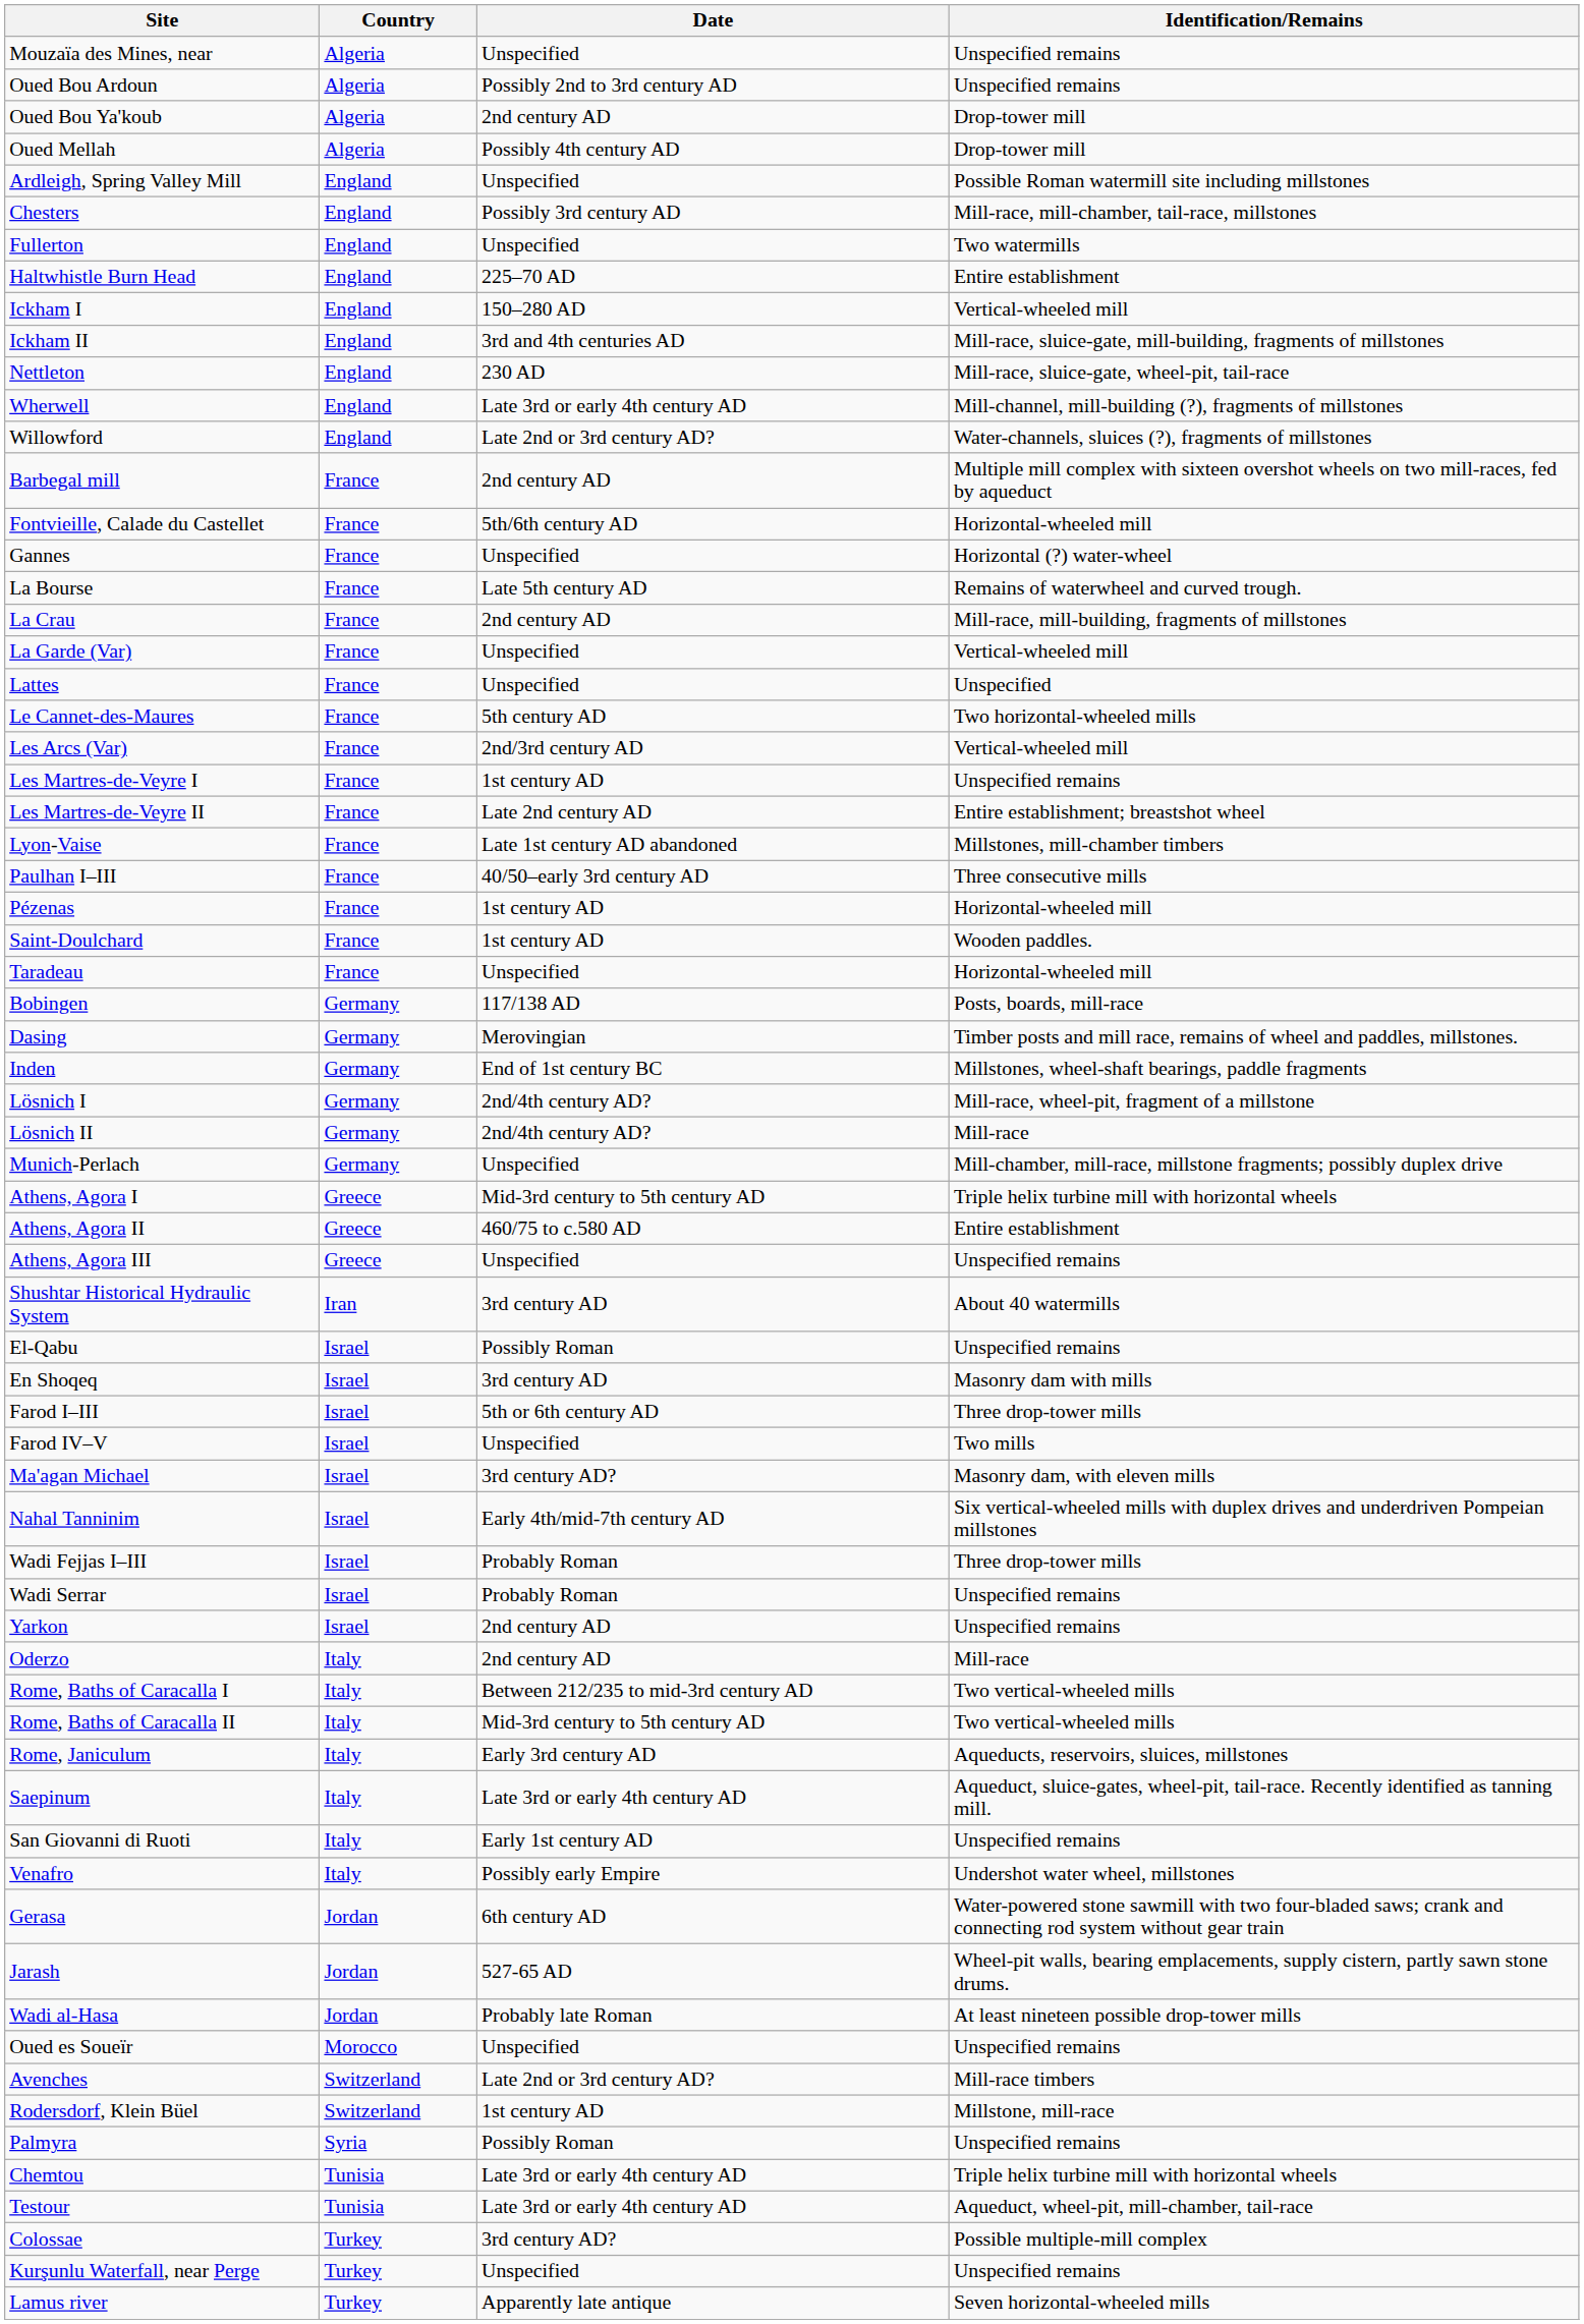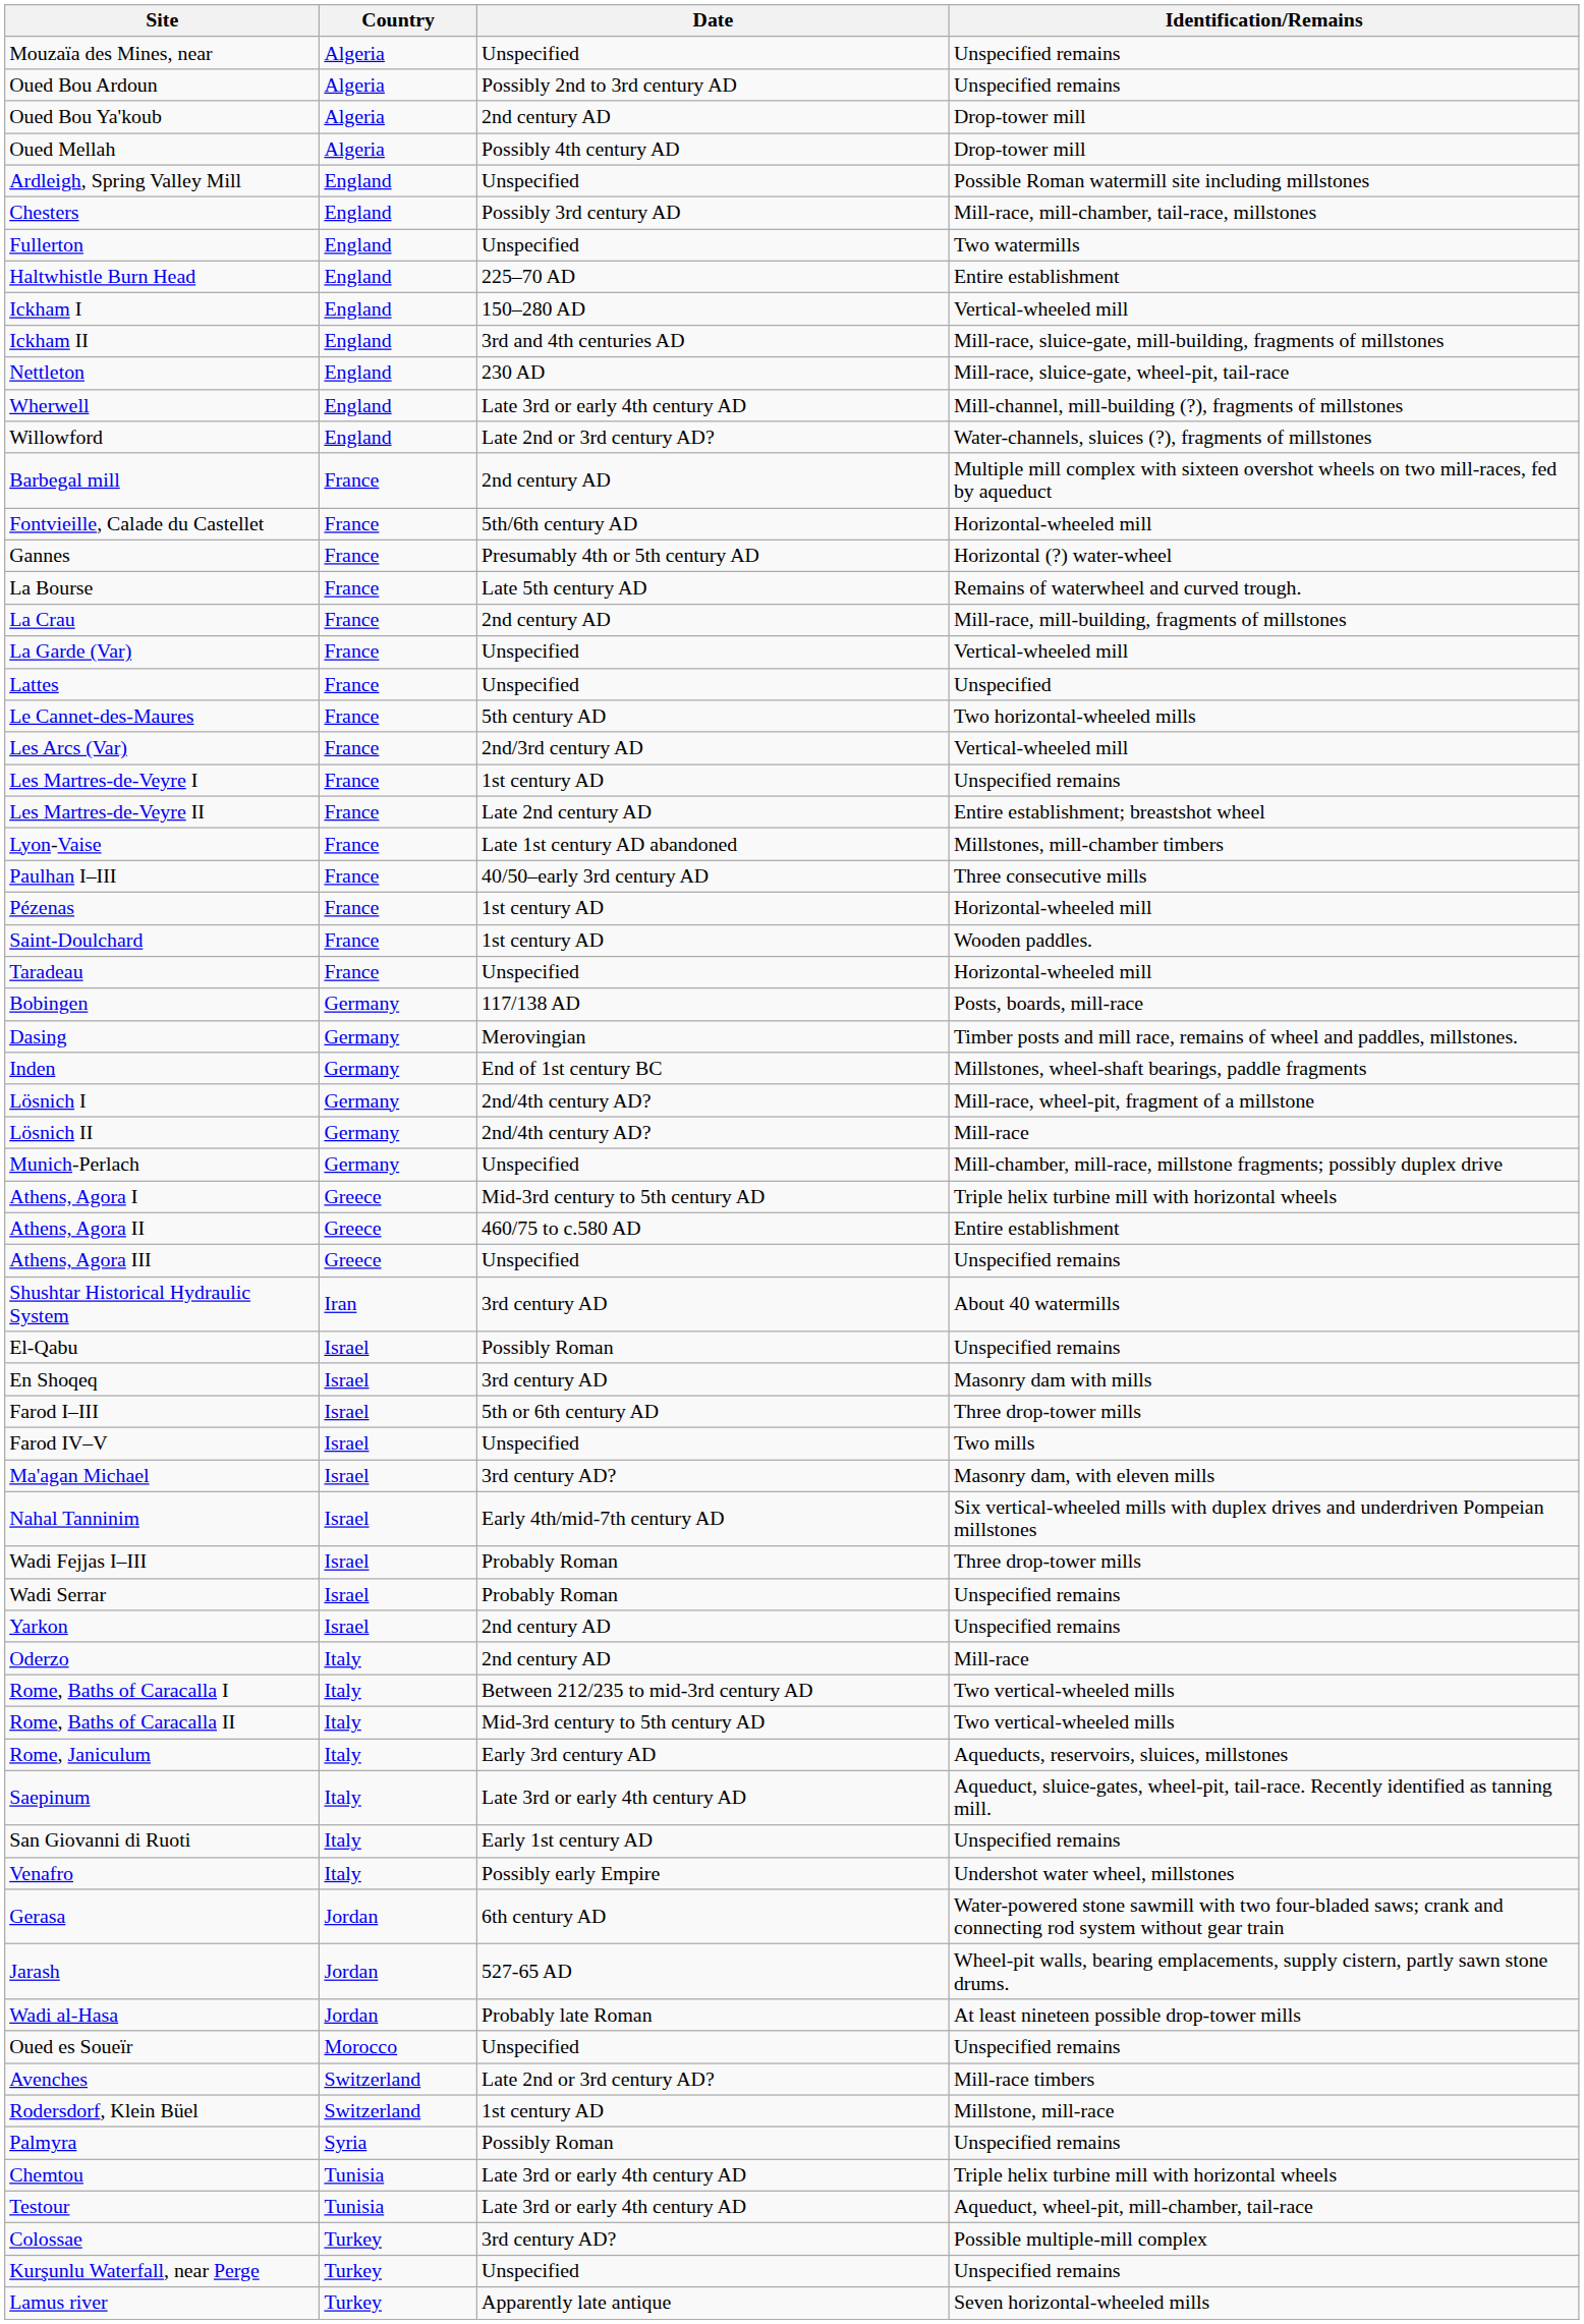Gannes | Date: Unspecified -> Presumably 4th or 5th century AD
